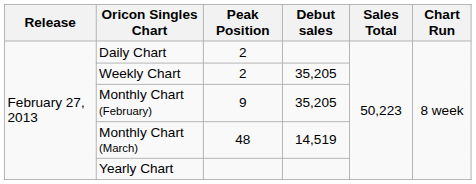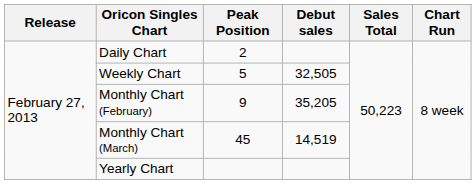Weekly Chart | Peak Position: 2 -> 5
Weekly Chart | Debut sales: 35,205 -> 32,505
Monthly Chart (March) | Peak Position: 48 -> 45
